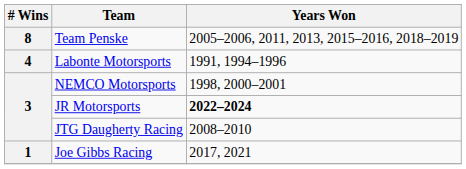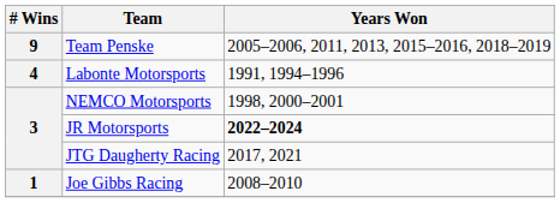Team Penske | # Wins: 8 -> 9
JTG Daugherty Racing | Years Won: 2008–2010 -> 2017, 2021
Joe Gibbs Racing | Years Won: 2017, 2021 -> 2008–2010
